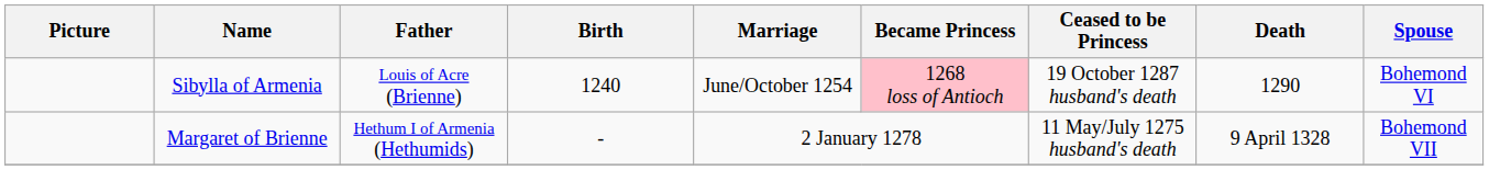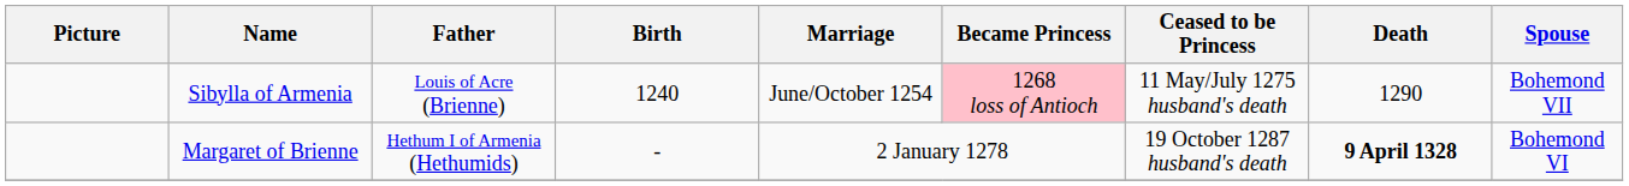Sibylla of Armenia | Ceased to be Princess: 19 October 1287 husband's death -> 11 May/July 1275 husband's death
Sibylla of Armenia | Spouse: Bohemond VI -> Bohemond VII
Margaret of Brienne | Ceased to be Princess: 11 May/July 1275 husband's death -> 19 October 1287 husband's death
Margaret of Brienne | Death: normal -> bold
Margaret of Brienne | Spouse: Bohemond VII -> Bohemond VI
